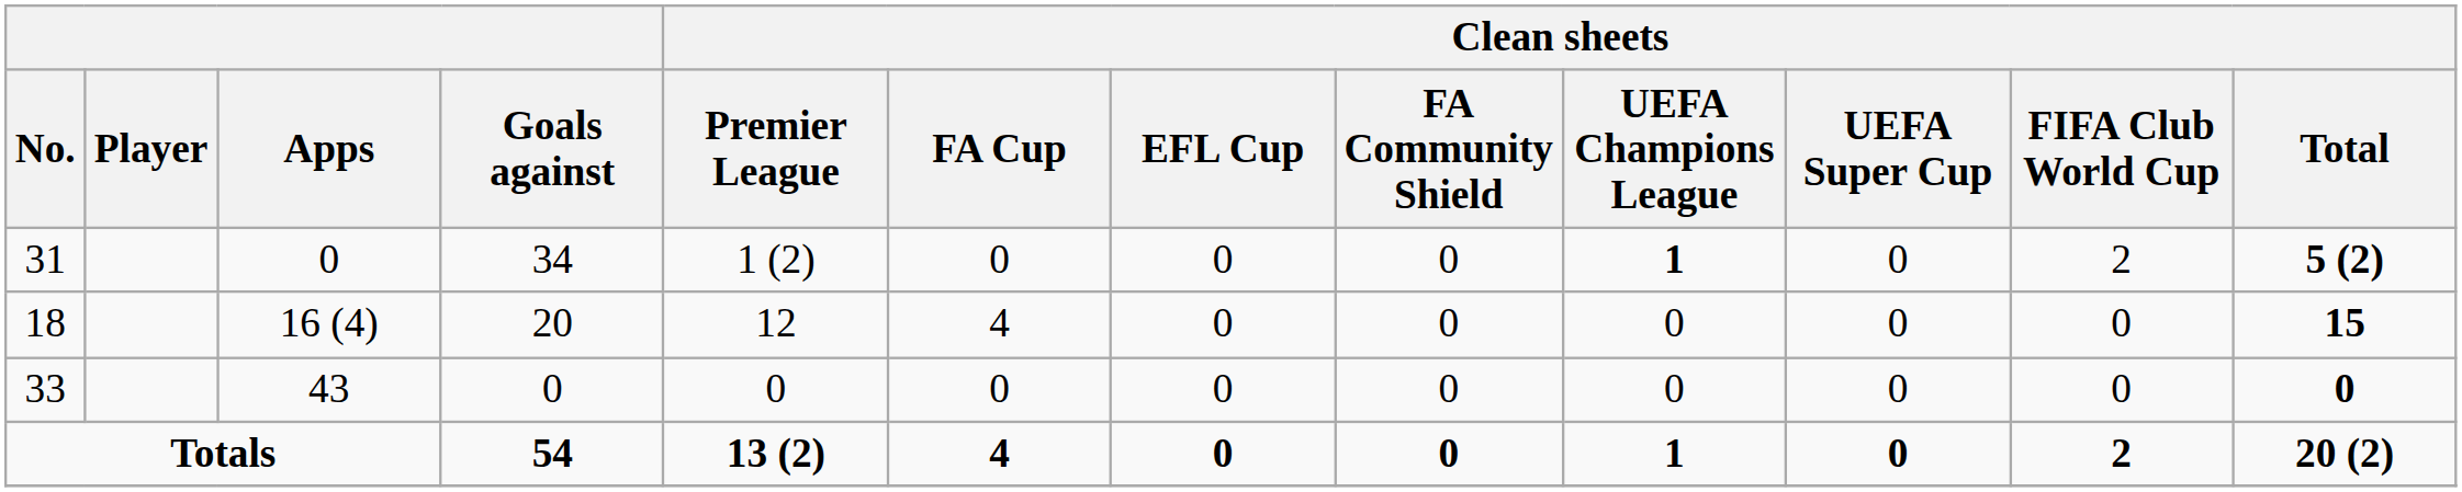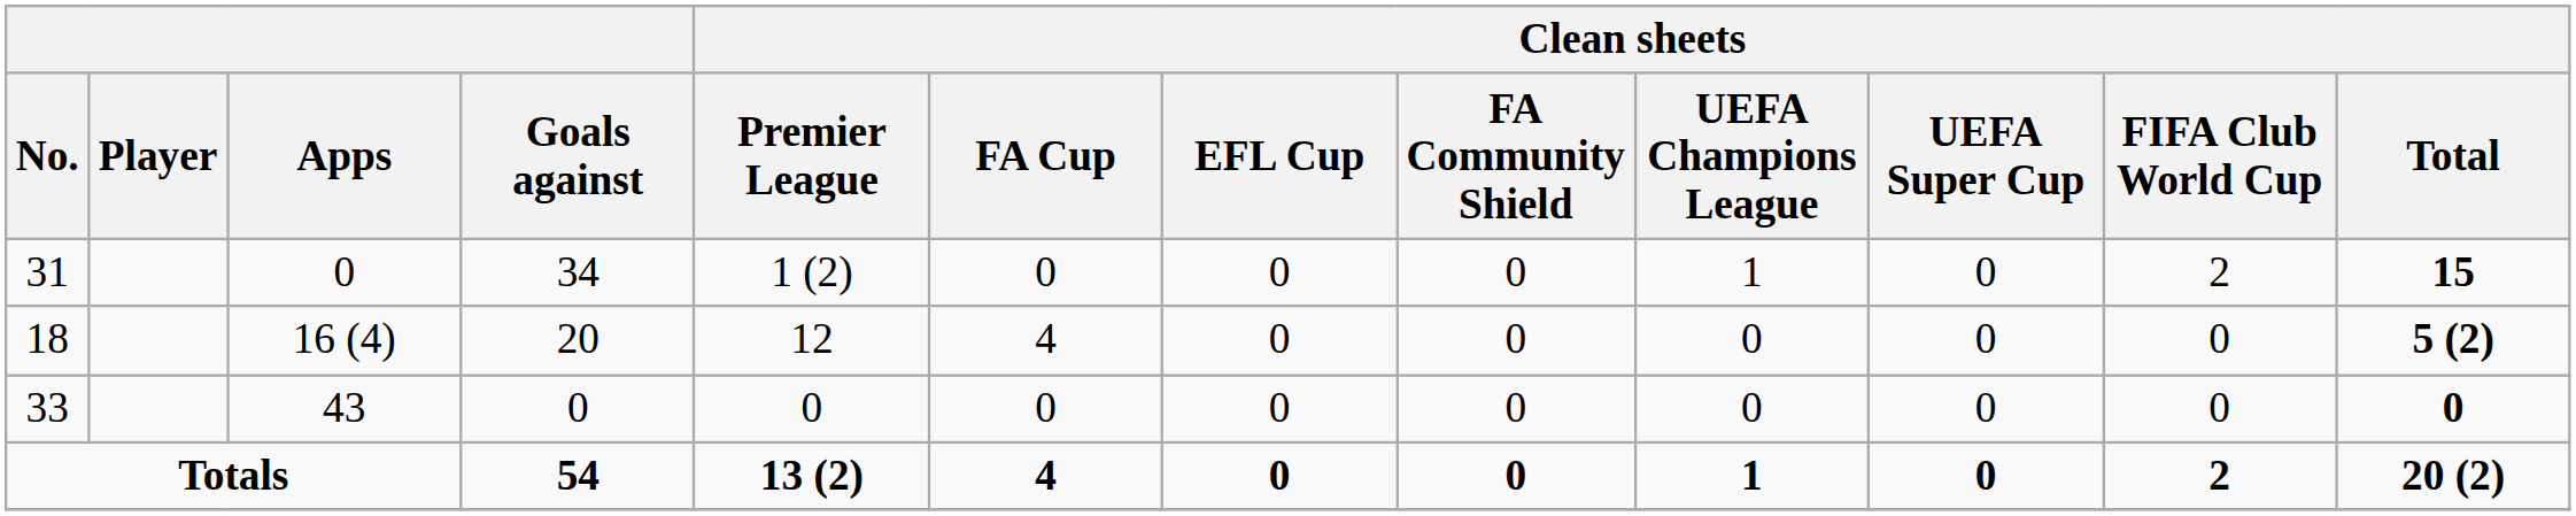31 | Clean sheets / UEFA Champions League: bold -> normal
31 | Clean sheets / Total: 5 (2) -> 15
18 | Clean sheets / Total: 15 -> 5 (2)
